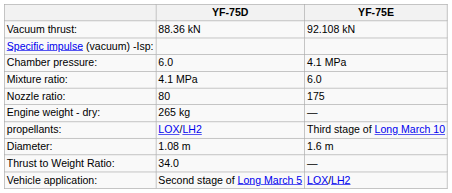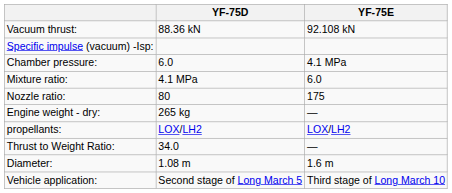propellants: | YF-75E: Third stage of Long March 10 -> LOX/LH2
rows swapped: Diameter: <-> Thrust to Weight Ratio:
Vehicle application: | YF-75E: LOX/LH2 -> Third stage of Long March 10
